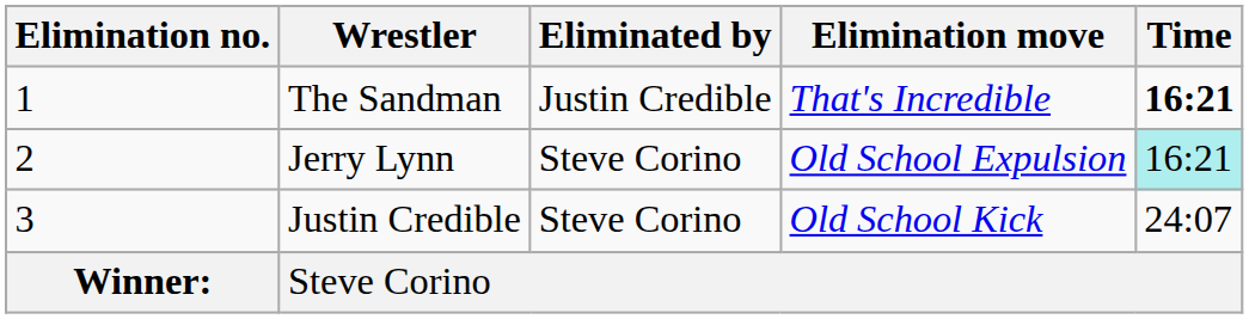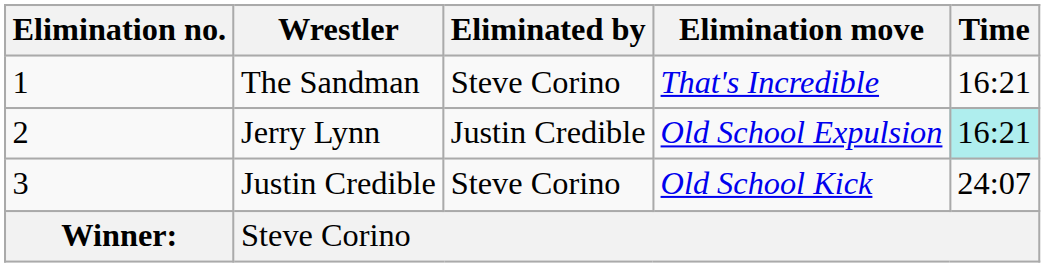The Sandman | Eliminated by: Justin Credible -> Steve Corino
The Sandman | Time: bold -> normal
Jerry Lynn | Eliminated by: Steve Corino -> Justin Credible
